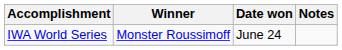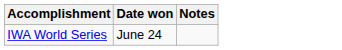- column: Winner | Monster Roussimoff
